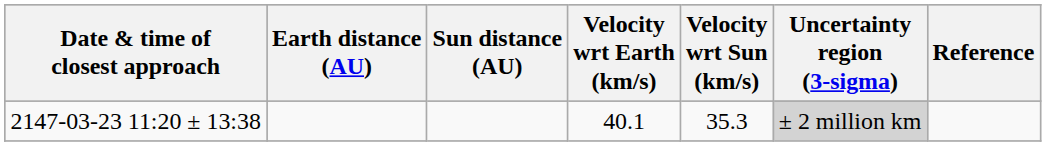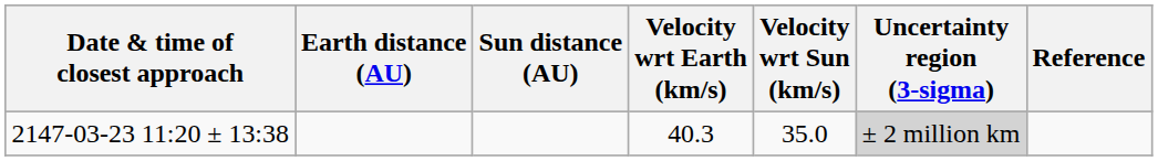2147-03-23 11:20 ± 13:38 | Velocity wrt Earth (km/s): 40.1 -> 40.3
2147-03-23 11:20 ± 13:38 | Velocity wrt Sun (km/s): 35.3 -> 35.0
